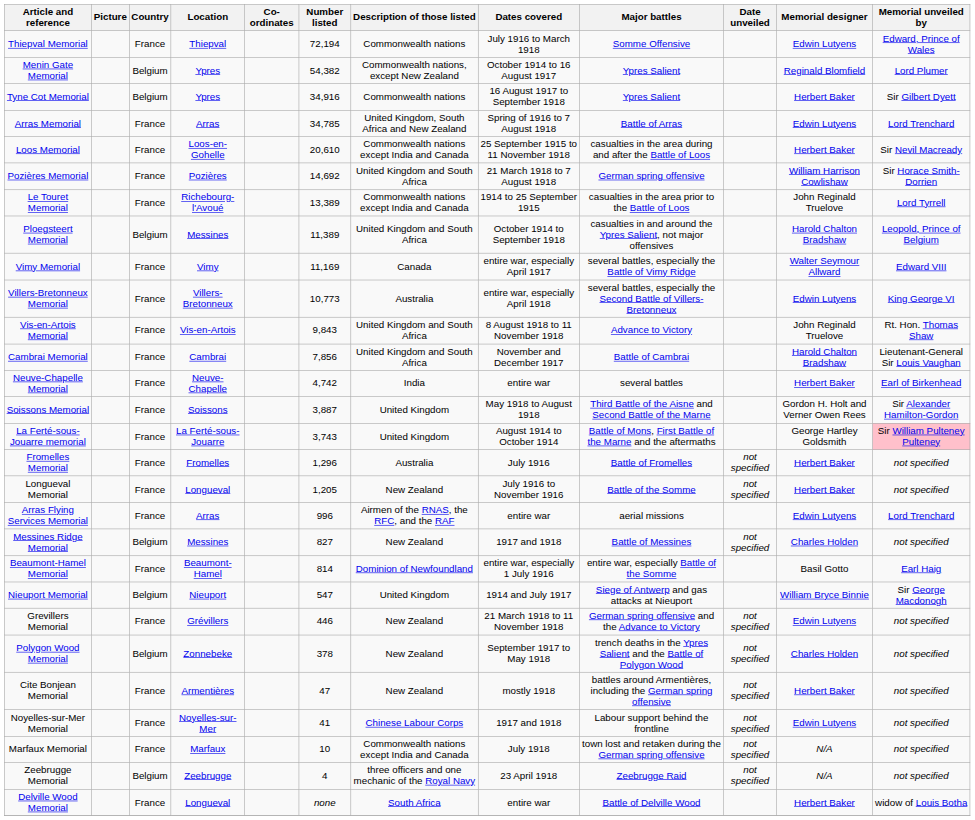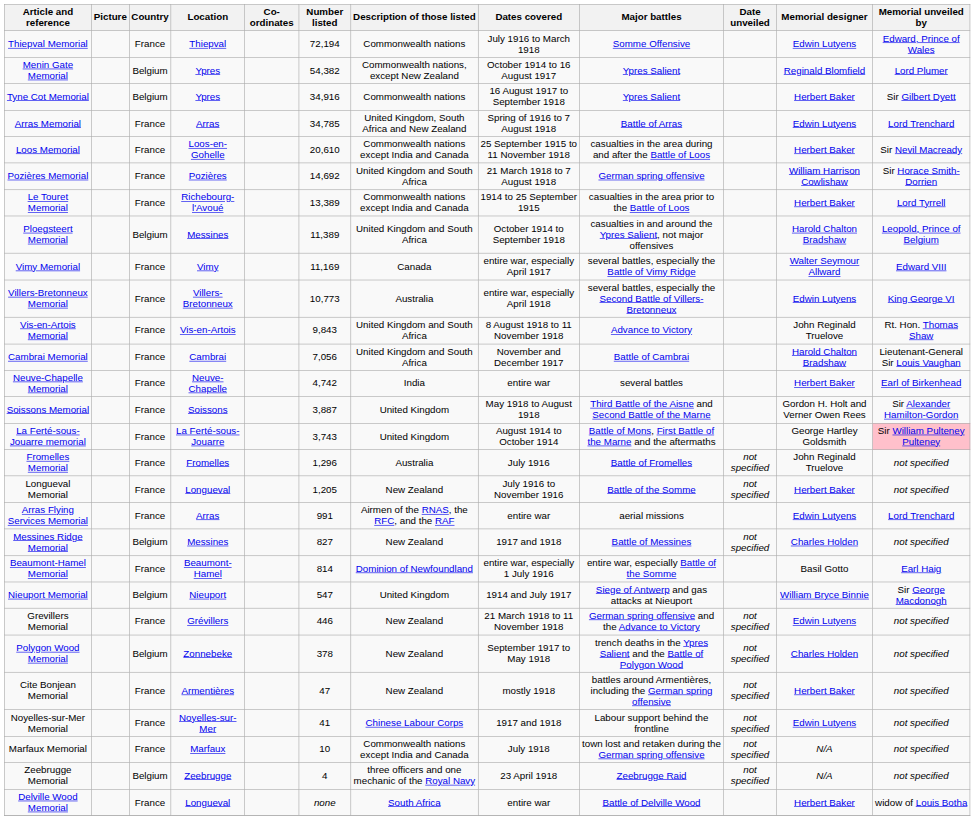Le Touret Memorial | Memorial designer: John Reginald Truelove -> Herbert Baker
Cambrai Memorial | Number listed: 7,856 -> 7,056
Fromelles Memorial | Memorial designer: Herbert Baker -> John Reginald Truelove
Arras Flying Services Memorial | Number listed: 996 -> 991
